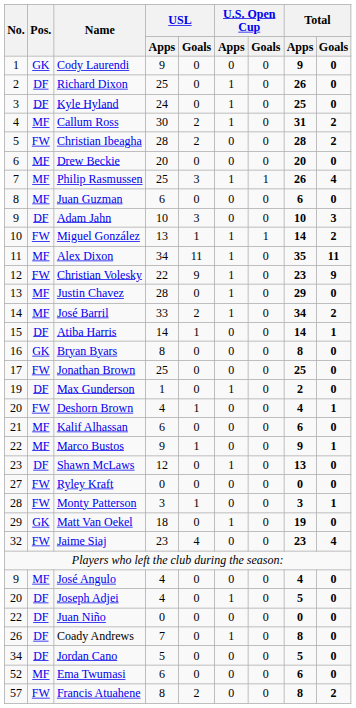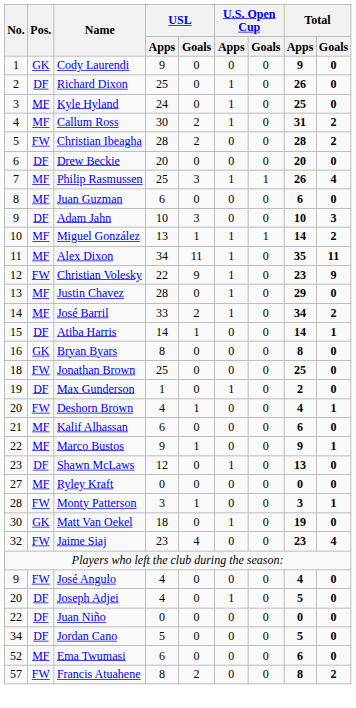Kyle Hyland | Pos.: DF -> MF
Drew Beckie | Pos.: MF -> DF
Miguel González | Pos.: FW -> MF
Jonathan Brown | No.: 17 -> 18
Ryley Kraft | Pos.: FW -> MF
Matt Van Oekel | No.: 29 -> 30
José Angulo | Pos.: MF -> FW
- row: 26 | DF | Coady Andrews | 7 | 0 | 1 | 0 | 8 | 0
